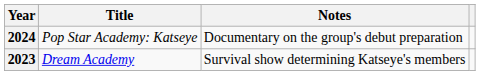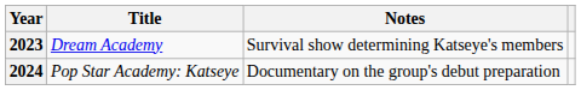rows swapped: 2023 <-> 2024
